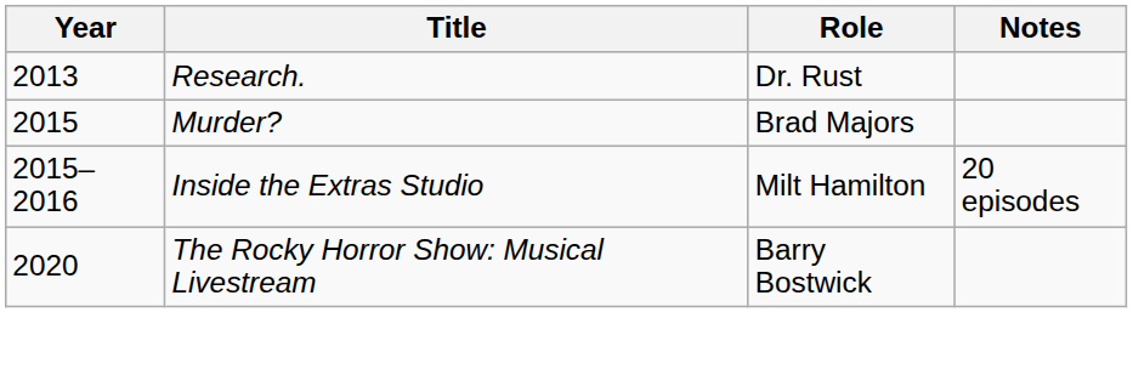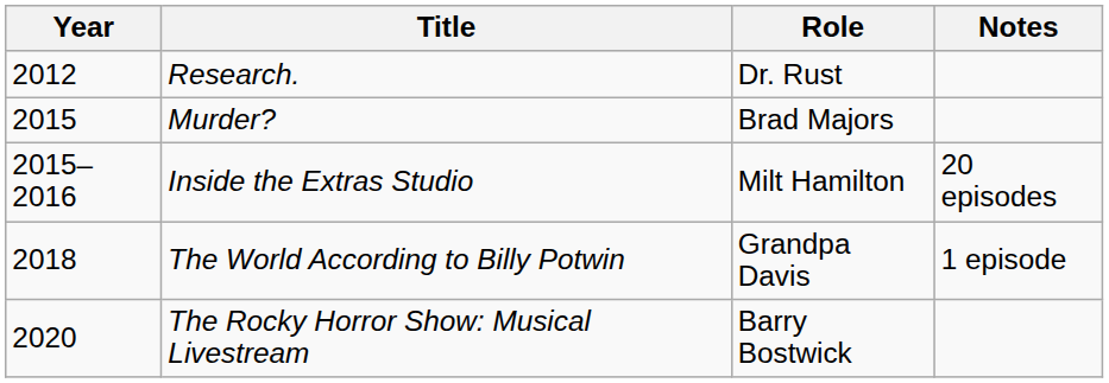Research. | Year: 2013 -> 2012
+ row: 2018 | The World According to Billy Potwin | Grandpa Davis | 1 episode
